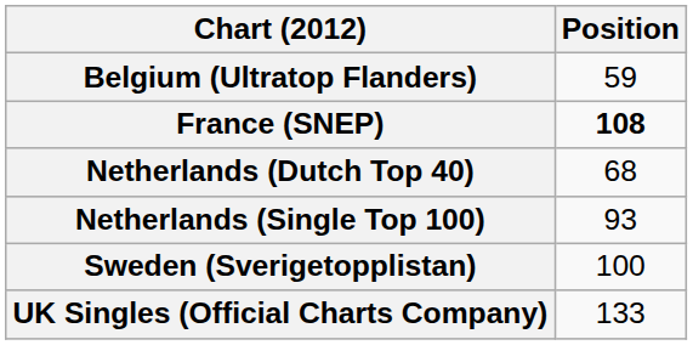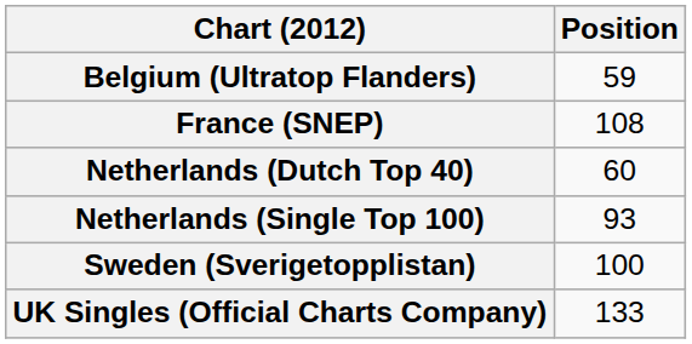France (SNEP) | Position: bold -> normal
Netherlands (Dutch Top 40) | Position: 68 -> 60
